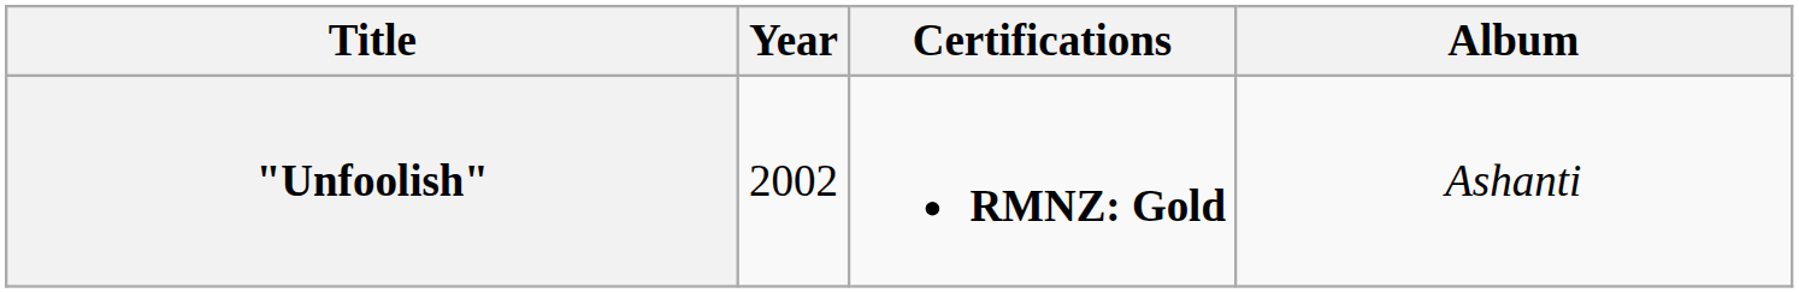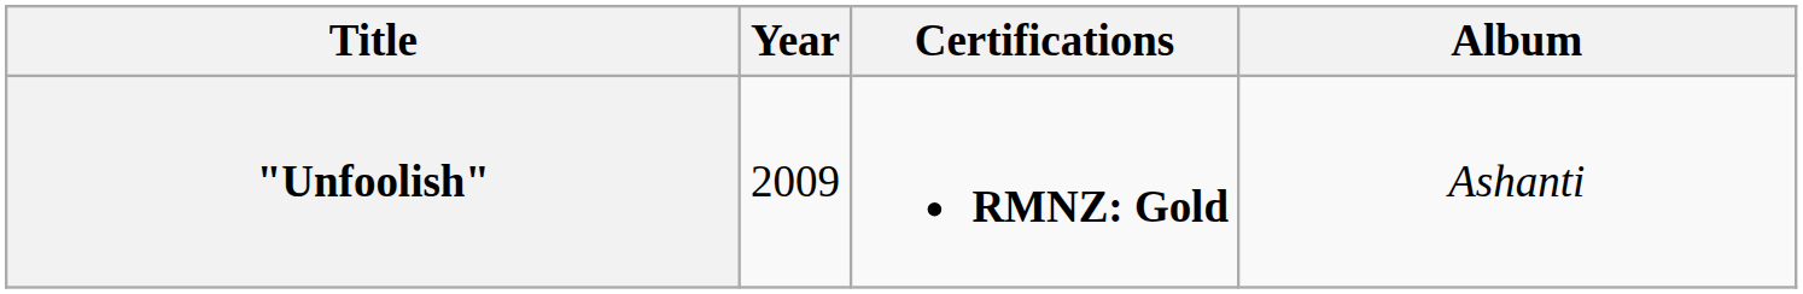"Unfoolish" | Year: 2002 -> 2009
